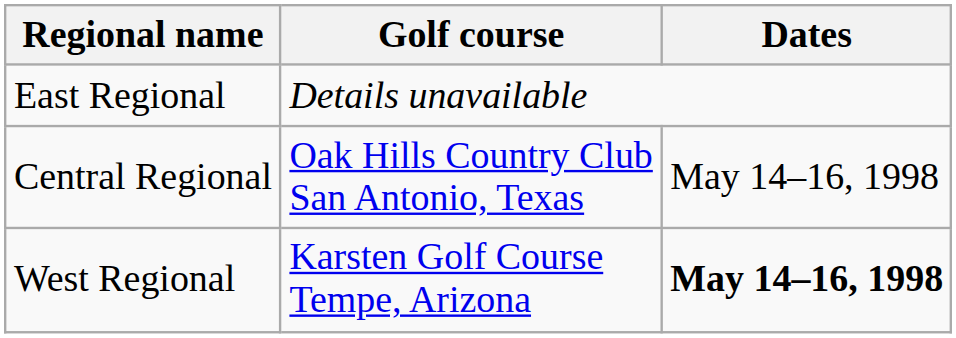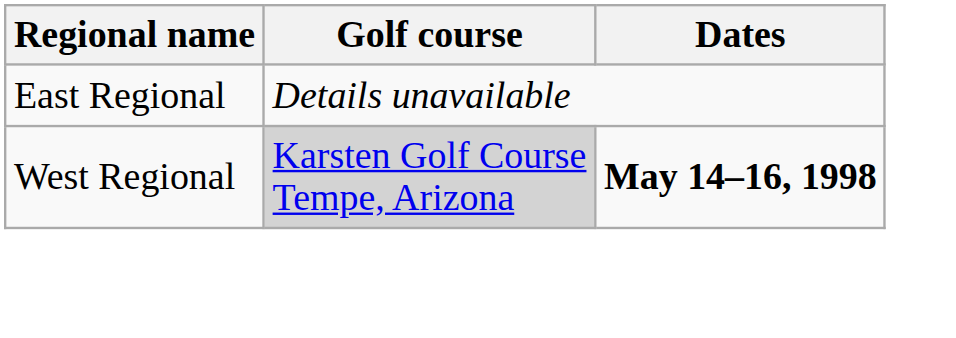- row: Central Regional | Oak Hills Country Club San Antonio, Texas | May 14–16, 1998
West Regional | Golf course: no background -> lightgrey background
